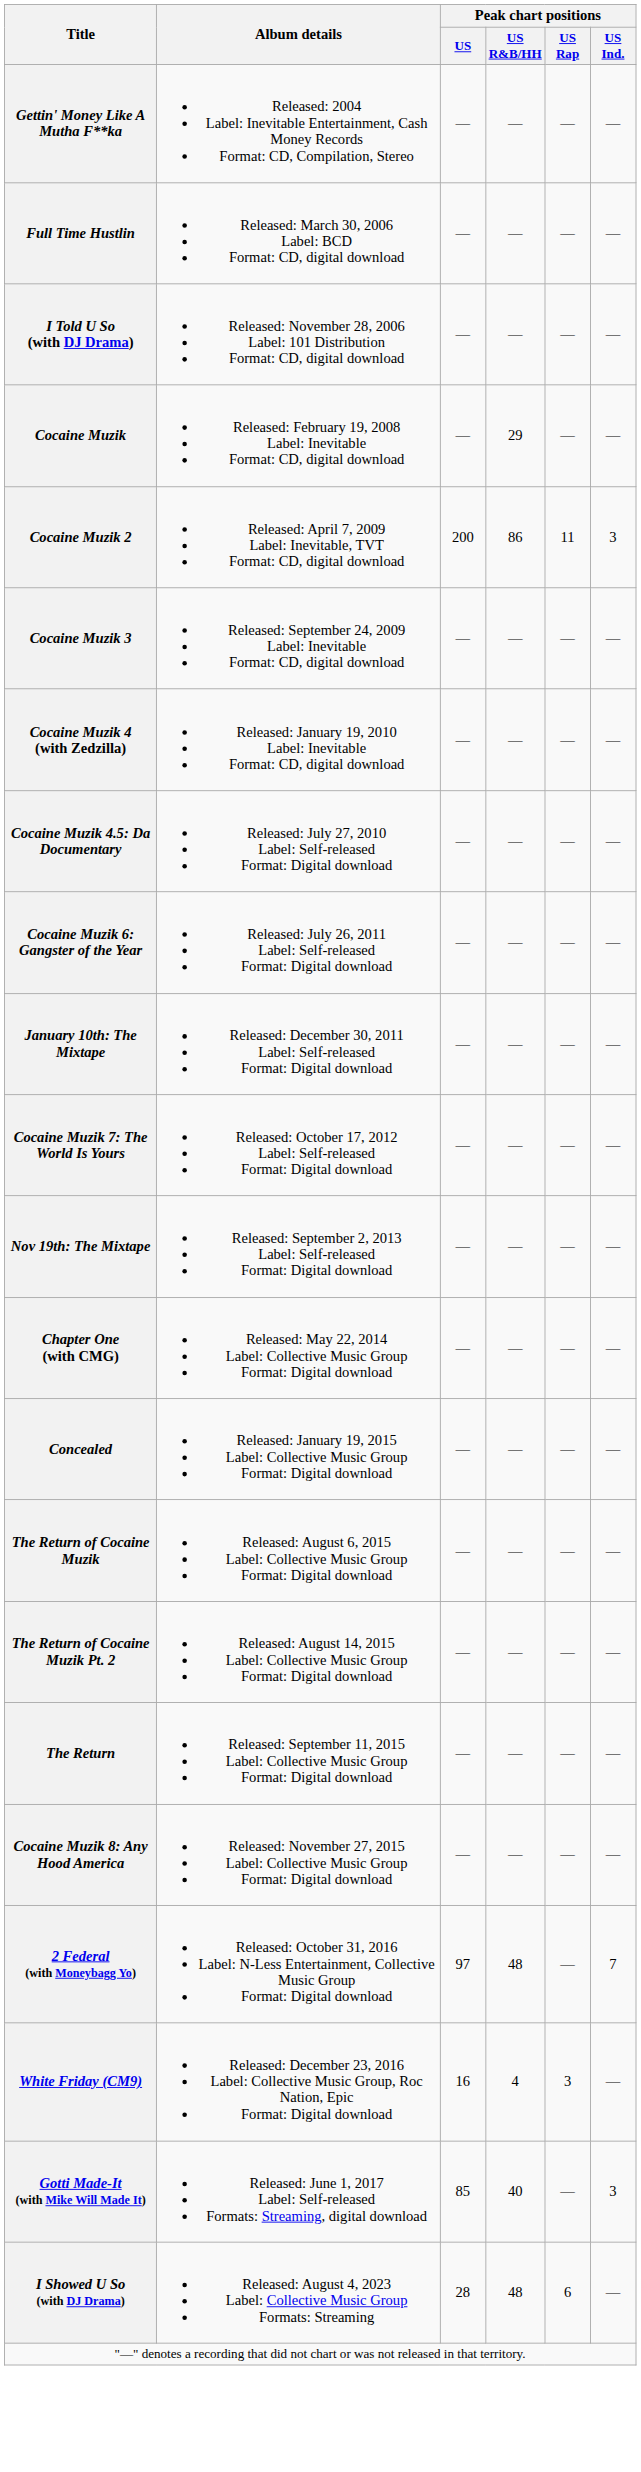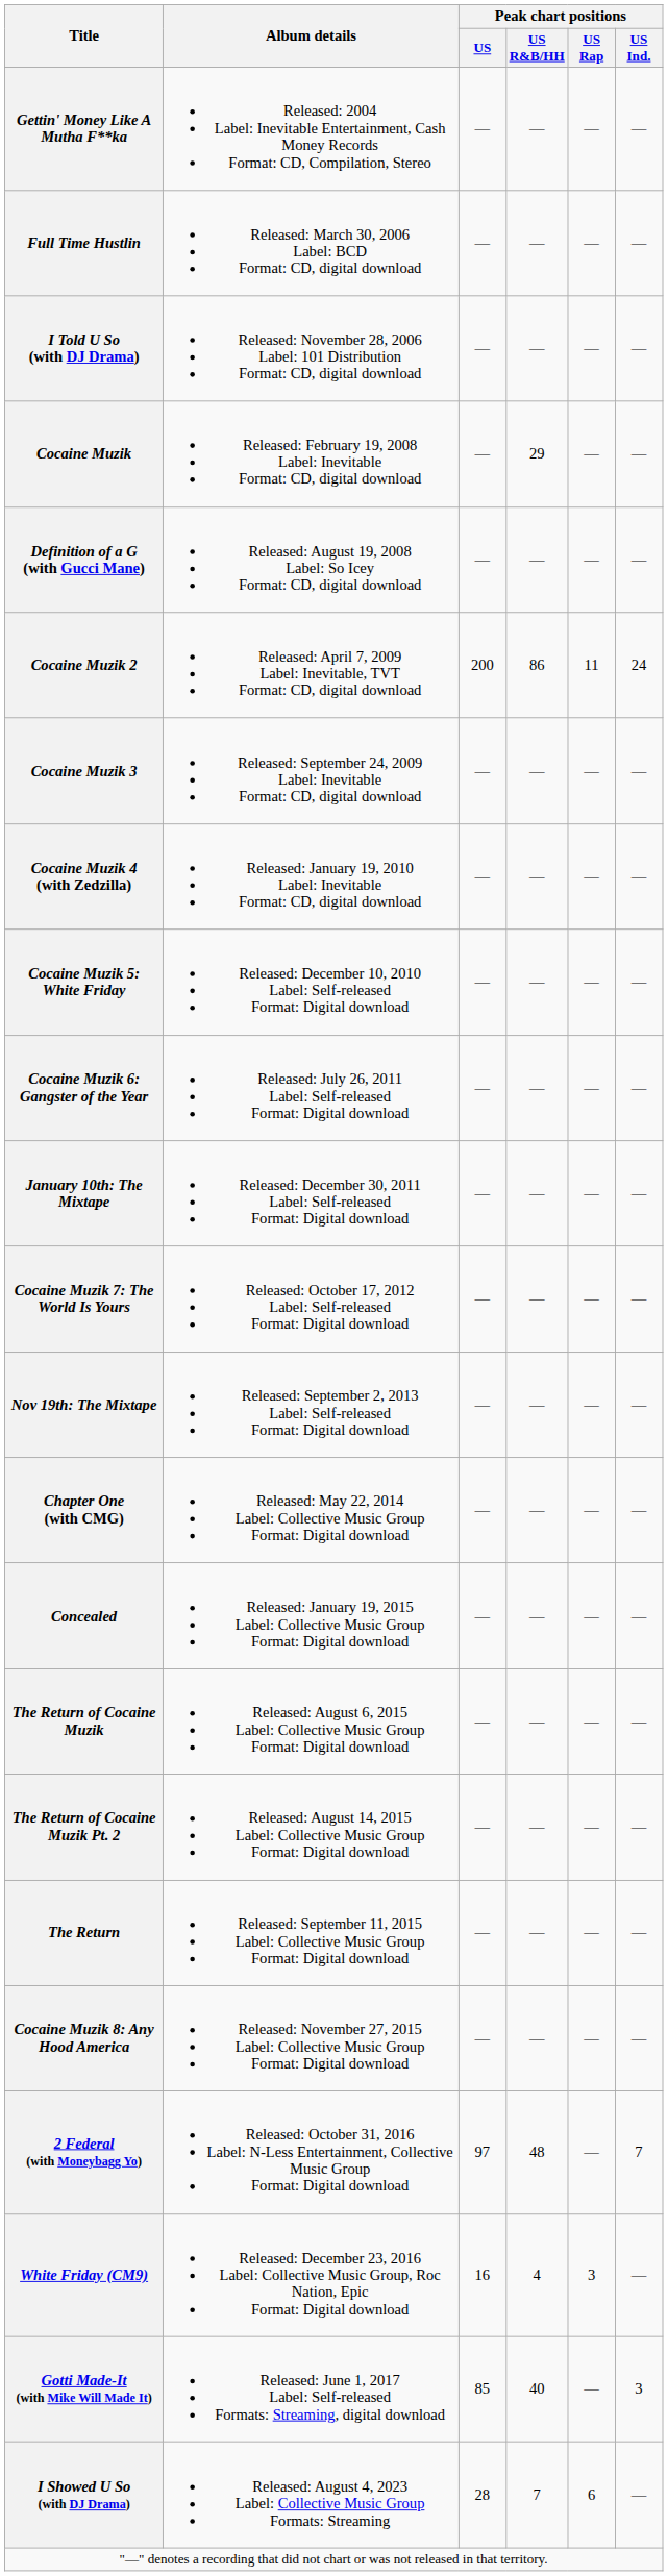+ row: Definition of a G (with Gucci Mane) | Released: August 19, 2008 Label: So Icey Format: CD, digital download | — | — | — | —
Cocaine Muzik 2 | Peak chart positions / US Ind.: 3 -> 24
- row: Cocaine Muzik 4.5: Da Documentary | Released: July 27, 2010 Label: Self-released Format: Digital download | — | — | — | —
+ row: Cocaine Muzik 5: White Friday | Released: December 10, 2010 Label: Self-released Format: Digital download | — | — | — | —
I Showed U So (with DJ Drama) | Peak chart positions / US R&B/HH: 48 -> 7
